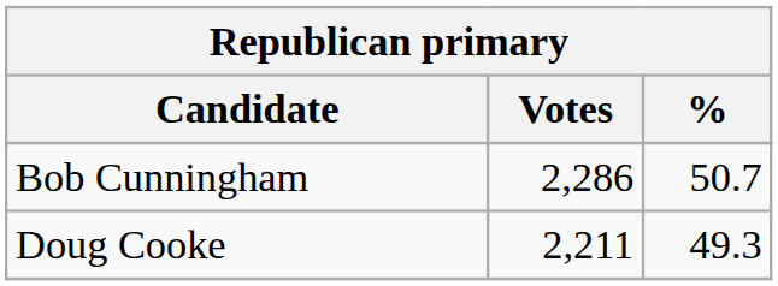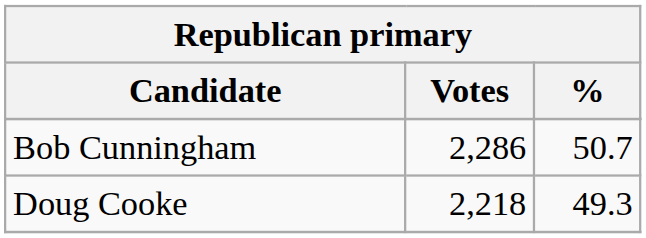Doug Cooke | Votes: 2,211 -> 2,218
